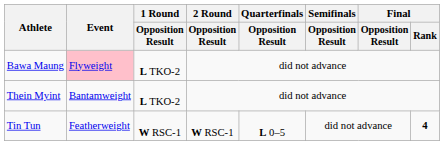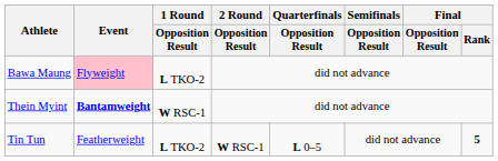Thein Myint | Event: normal -> bold
Thein Myint | 1 Round / Opposition Result: L TKO-2 -> W RSC-1
Tin Tun | 1 Round / Opposition Result: W RSC-1 -> L TKO-2
Tin Tun | Final / Rank: 4 -> 5
